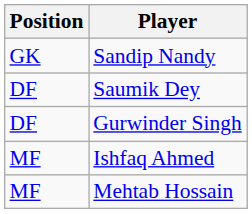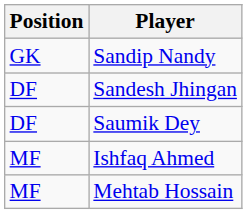+ row: DF | Sandesh Jhingan
- row: DF | Gurwinder Singh
